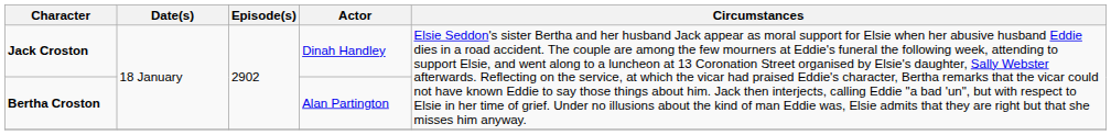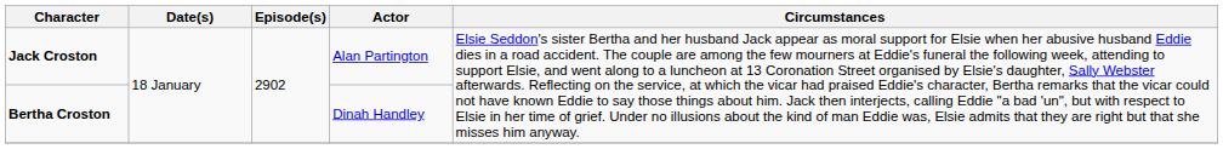Jack Croston | Actor: Dinah Handley -> Alan Partington
Bertha Croston | Actor: Alan Partington -> Dinah Handley
